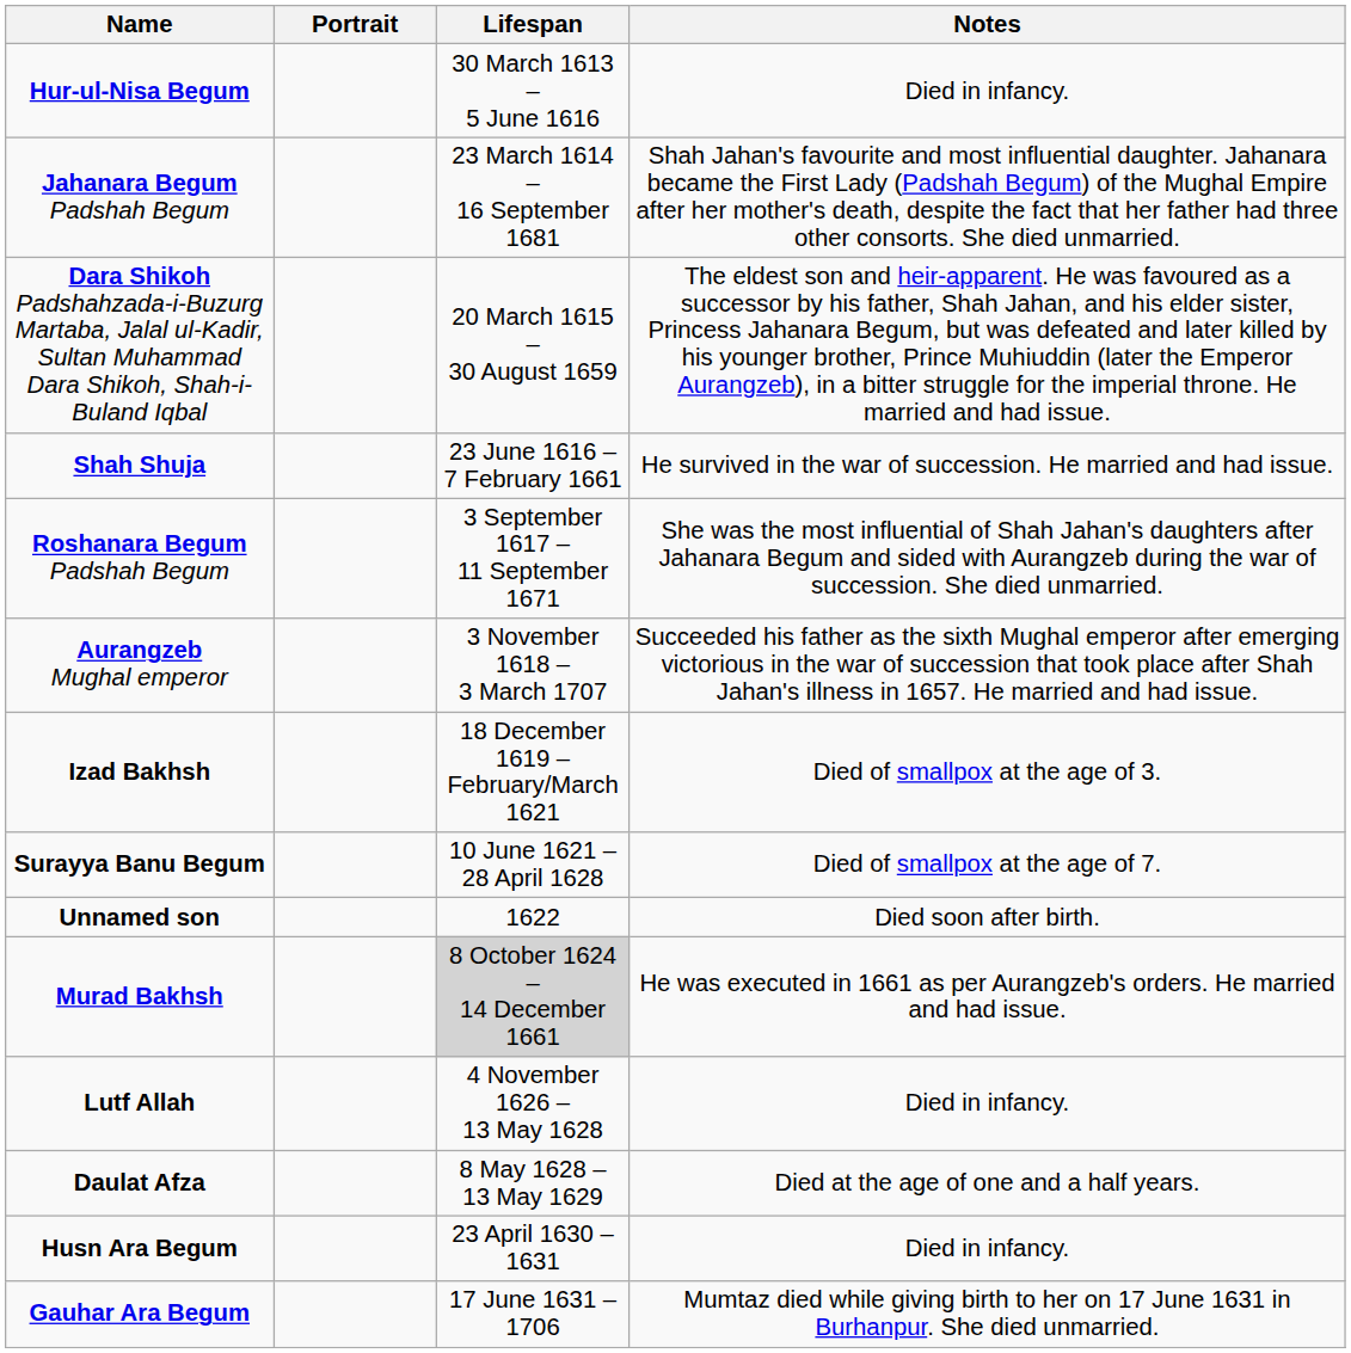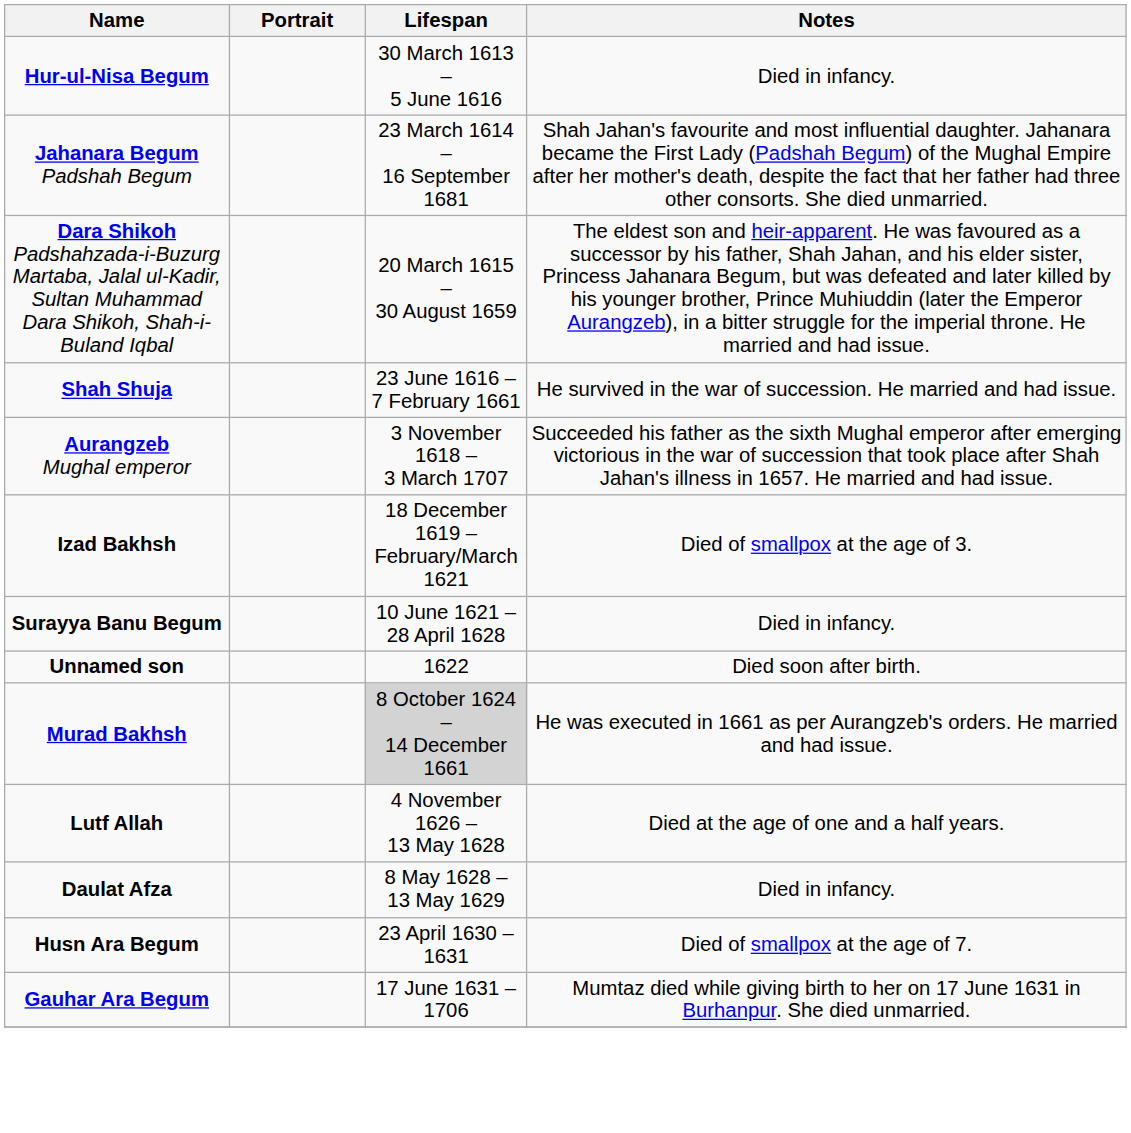- row: Roshanara Begum Padshah Begum | 3 September 1617 – 11 September 1671 | She was the most influential of Shah Jahan's daughters after Jahanara Begum and sided with Aurangzeb during the war of succession. She died unmarried.
Surayya Banu Begum | Notes: Died of smallpox at the age of 7. -> Died in infancy.
Lutf Allah | Notes: Died in infancy. -> Died at the age of one and a half years.
Daulat Afza | Notes: Died at the age of one and a half years. -> Died in infancy.
Husn Ara Begum | Notes: Died in infancy. -> Died of smallpox at the age of 7.
